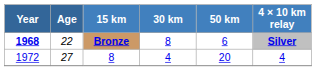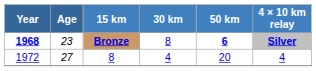Bronze | Age: 22 -> 23
Bronze | 50 km: normal -> bold
